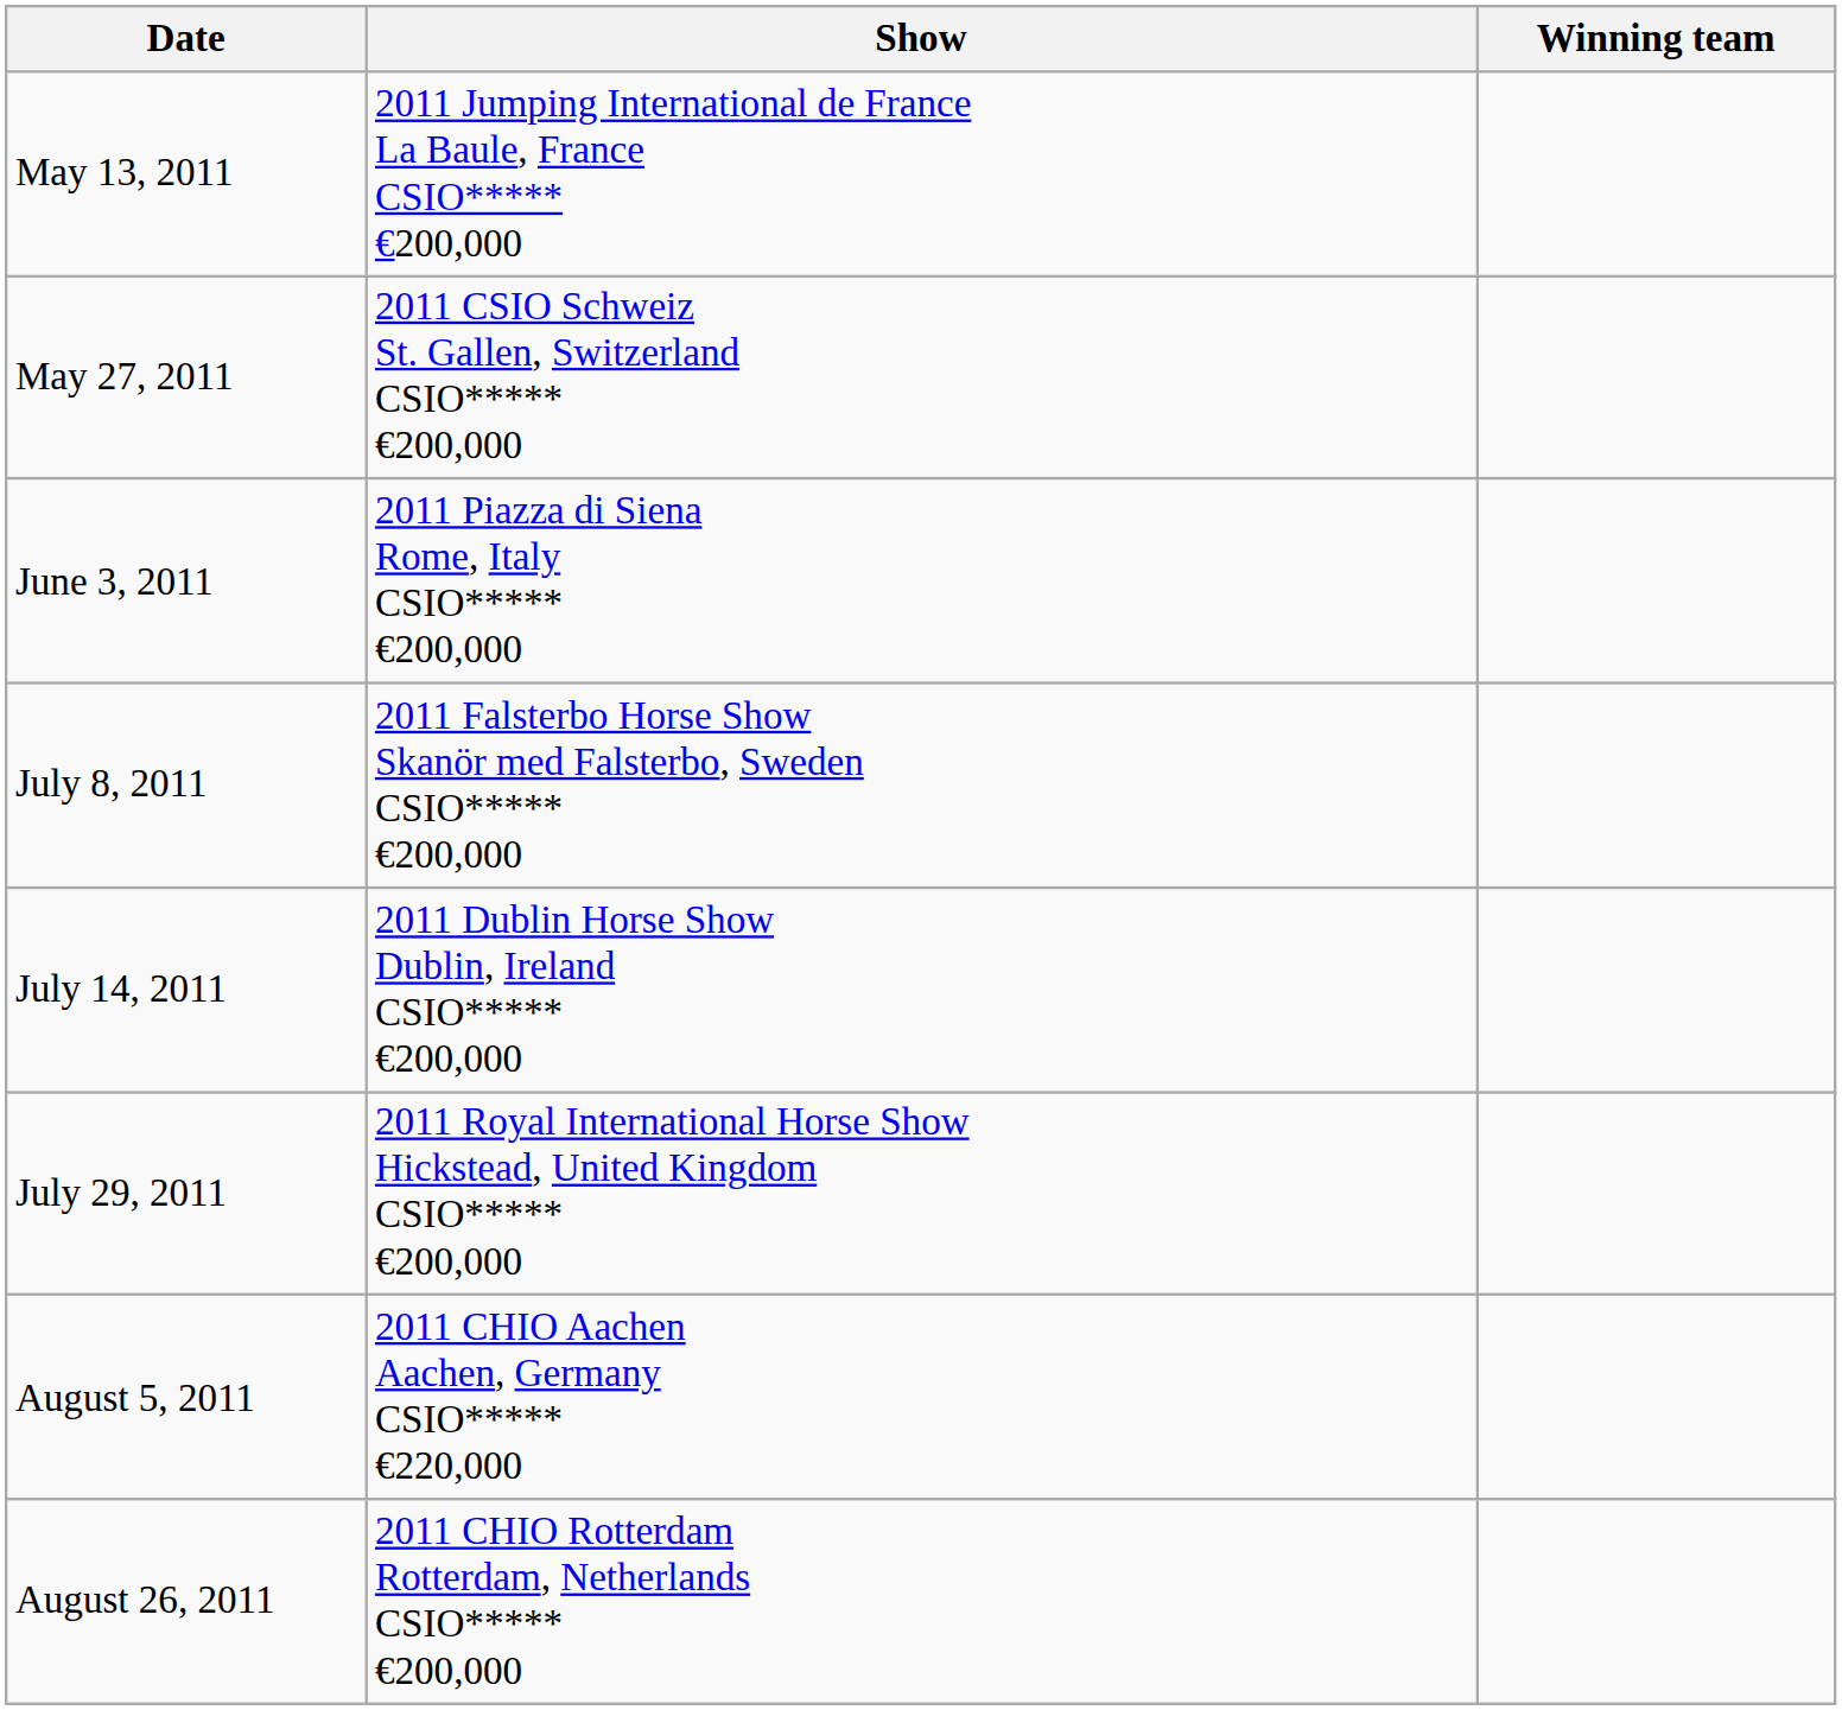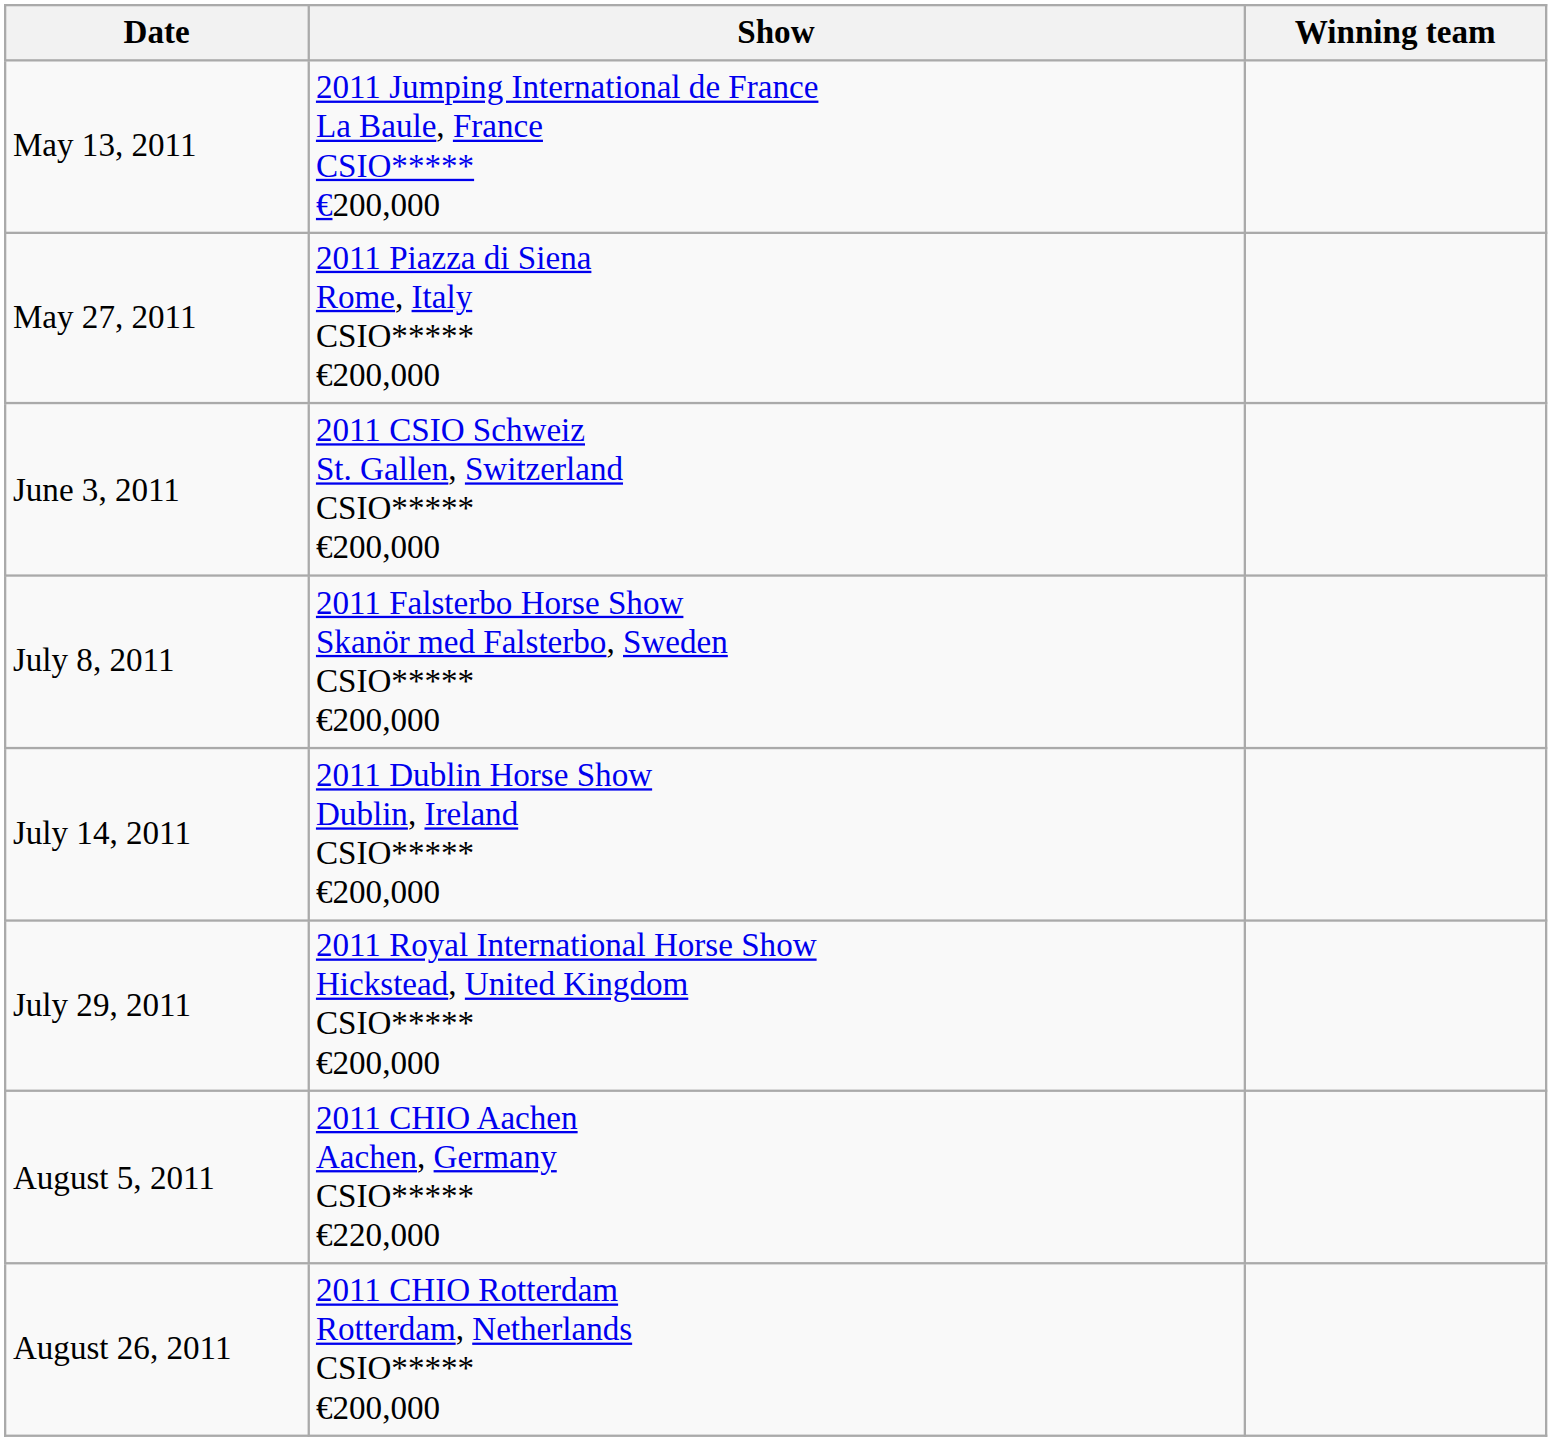May 27, 2011 | Show: 2011 CSIO Schweiz St. Gallen, Switzerland CSIO***** €200,000 -> 2011 Piazza di Siena Rome, Italy CSIO***** €200,000
June 3, 2011 | Show: 2011 Piazza di Siena Rome, Italy CSIO***** €200,000 -> 2011 CSIO Schweiz St. Gallen, Switzerland CSIO***** €200,000
